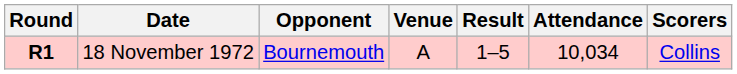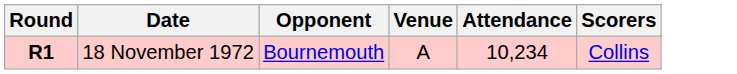- column: Result | 1–5
18 November 1972 | Attendance: 10,034 -> 10,234
